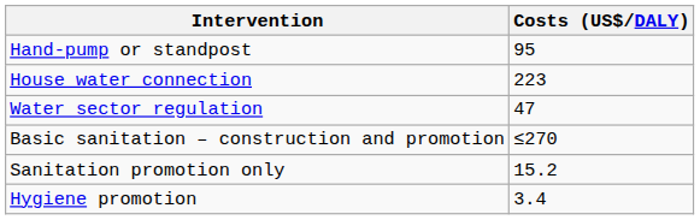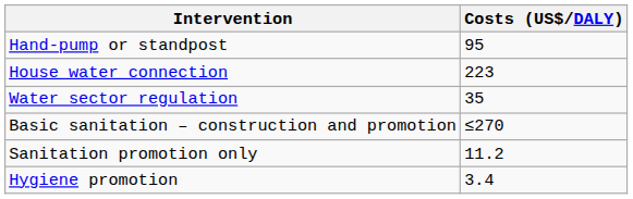Water sector regulation | Costs (US$/DALY): 47 -> 35
Sanitation promotion only | Costs (US$/DALY): 15.2 -> 11.2
